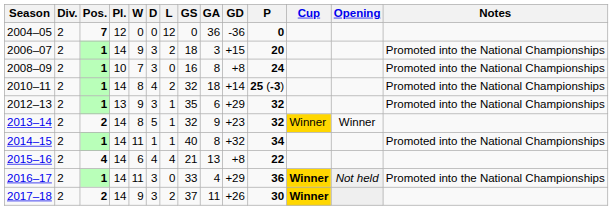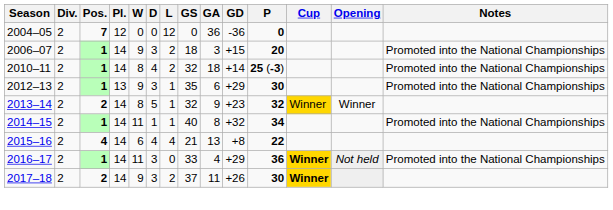- row: 2008–09 | 2 | 1 | 10 | 7 | 3 | 0 | 16 | 8 | +8 | 24 | Promoted into the National Championships
2012–13 | P: 32 -> 30
